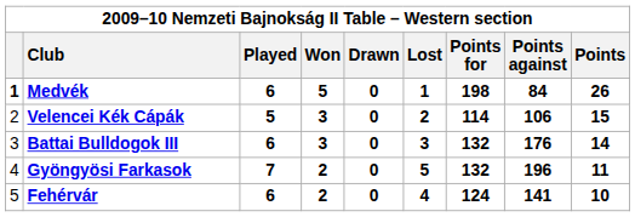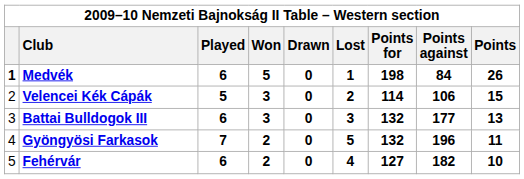Battai Bulldogok III | Points against: 176 -> 177
Battai Bulldogok III | Points: 14 -> 13
Fehérvár | Points for: 124 -> 127
Fehérvár | Points against: 141 -> 182
